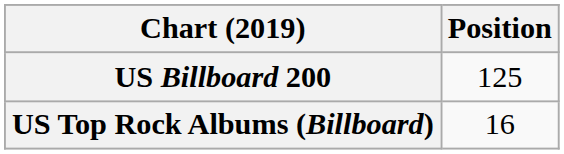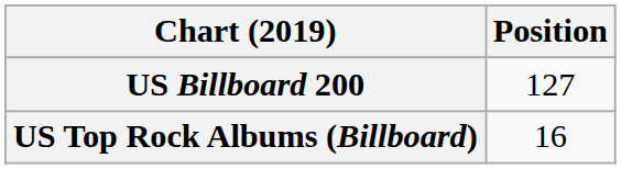US Billboard 200 | Position: 125 -> 127
